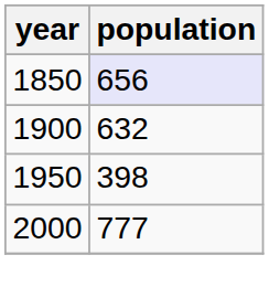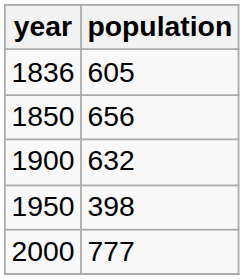+ row: 1836 | 605
1850 | population: lavender background -> no background
